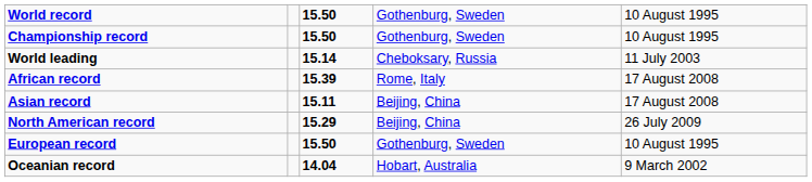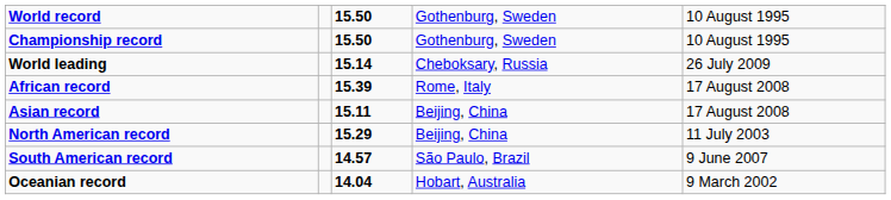World leading | column 5: 11 July 2003 -> 26 July 2009
North American record | column 5: 26 July 2009 -> 11 July 2003
+ row: South American record | 14.57 | São Paulo, Brazil | 9 June 2007
- row: European record | 15.50 | Gothenburg, Sweden | 10 August 1995
